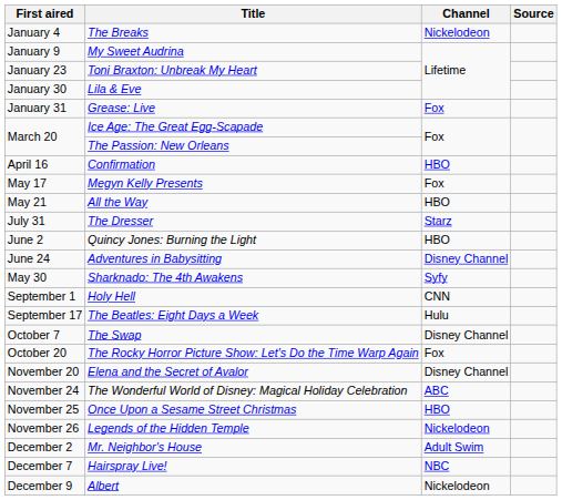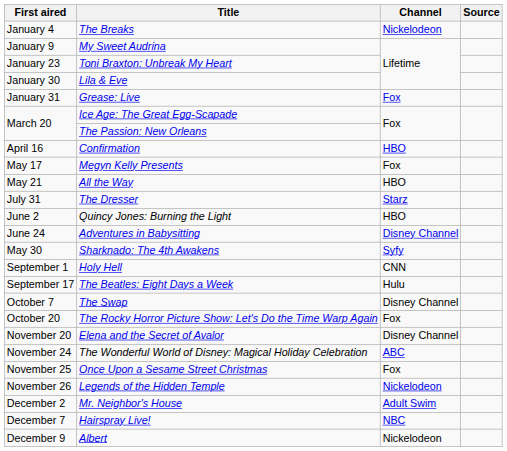Once Upon a Sesame Street Christmas | Channel: HBO -> Fox
